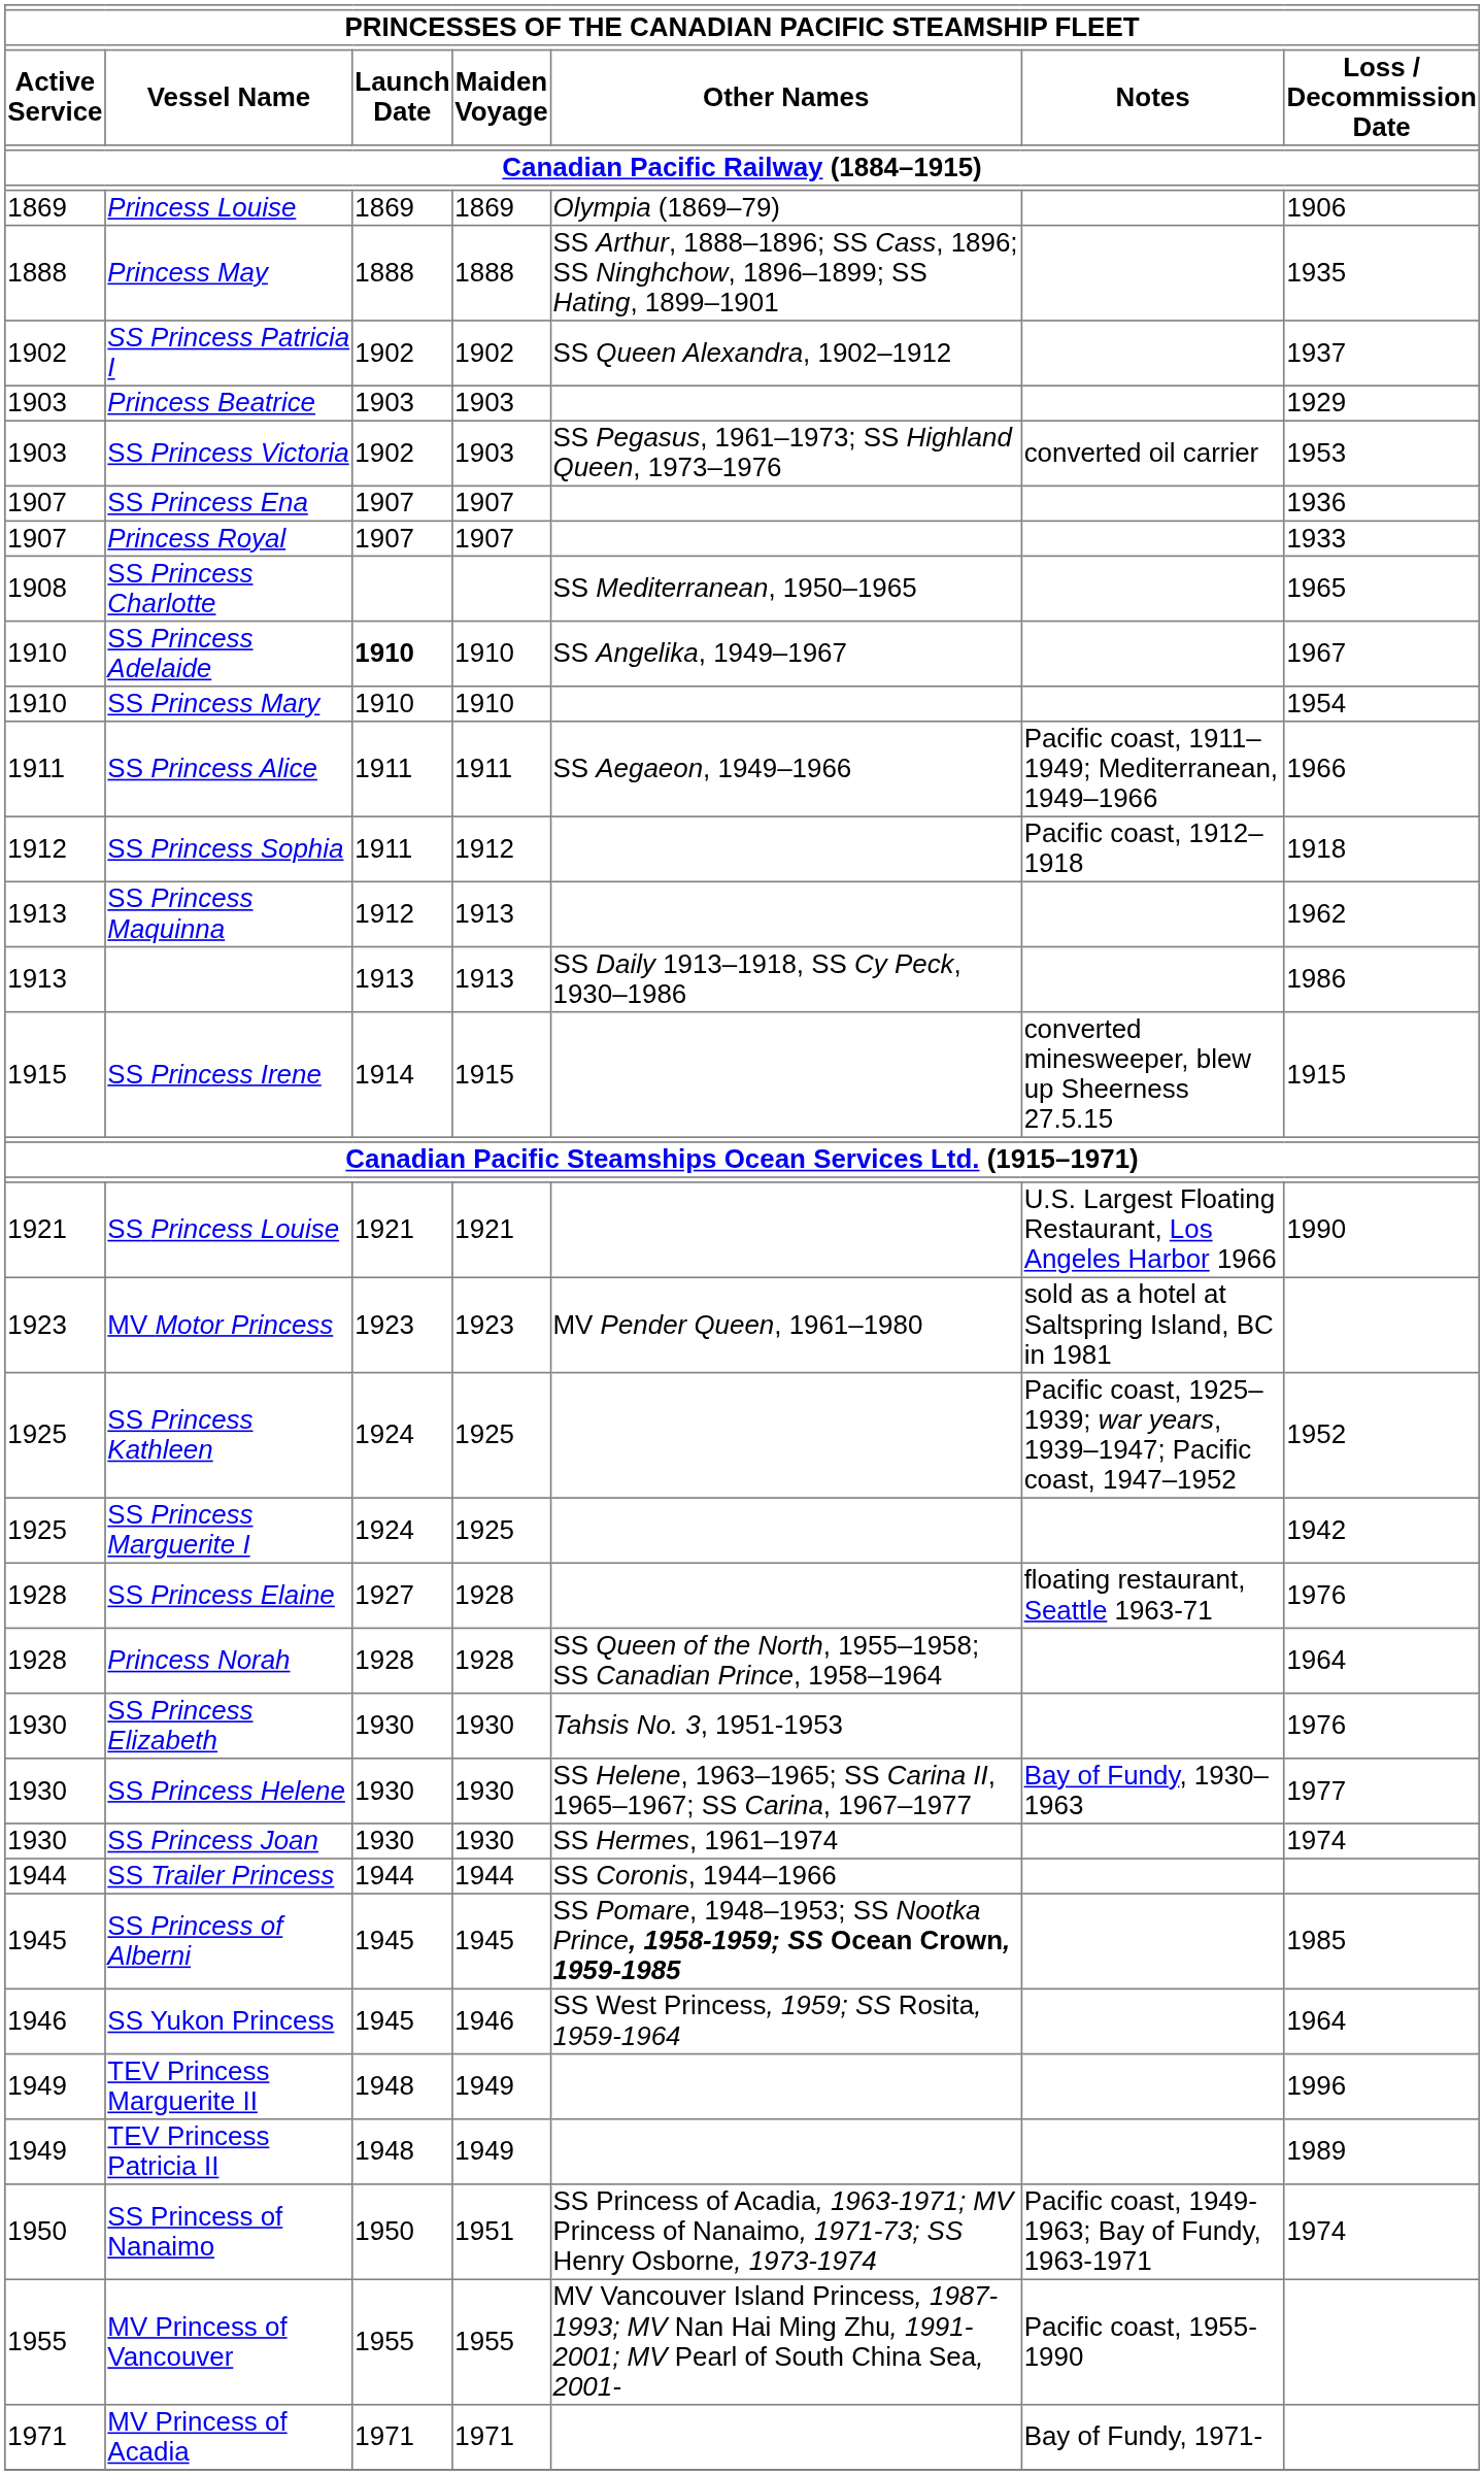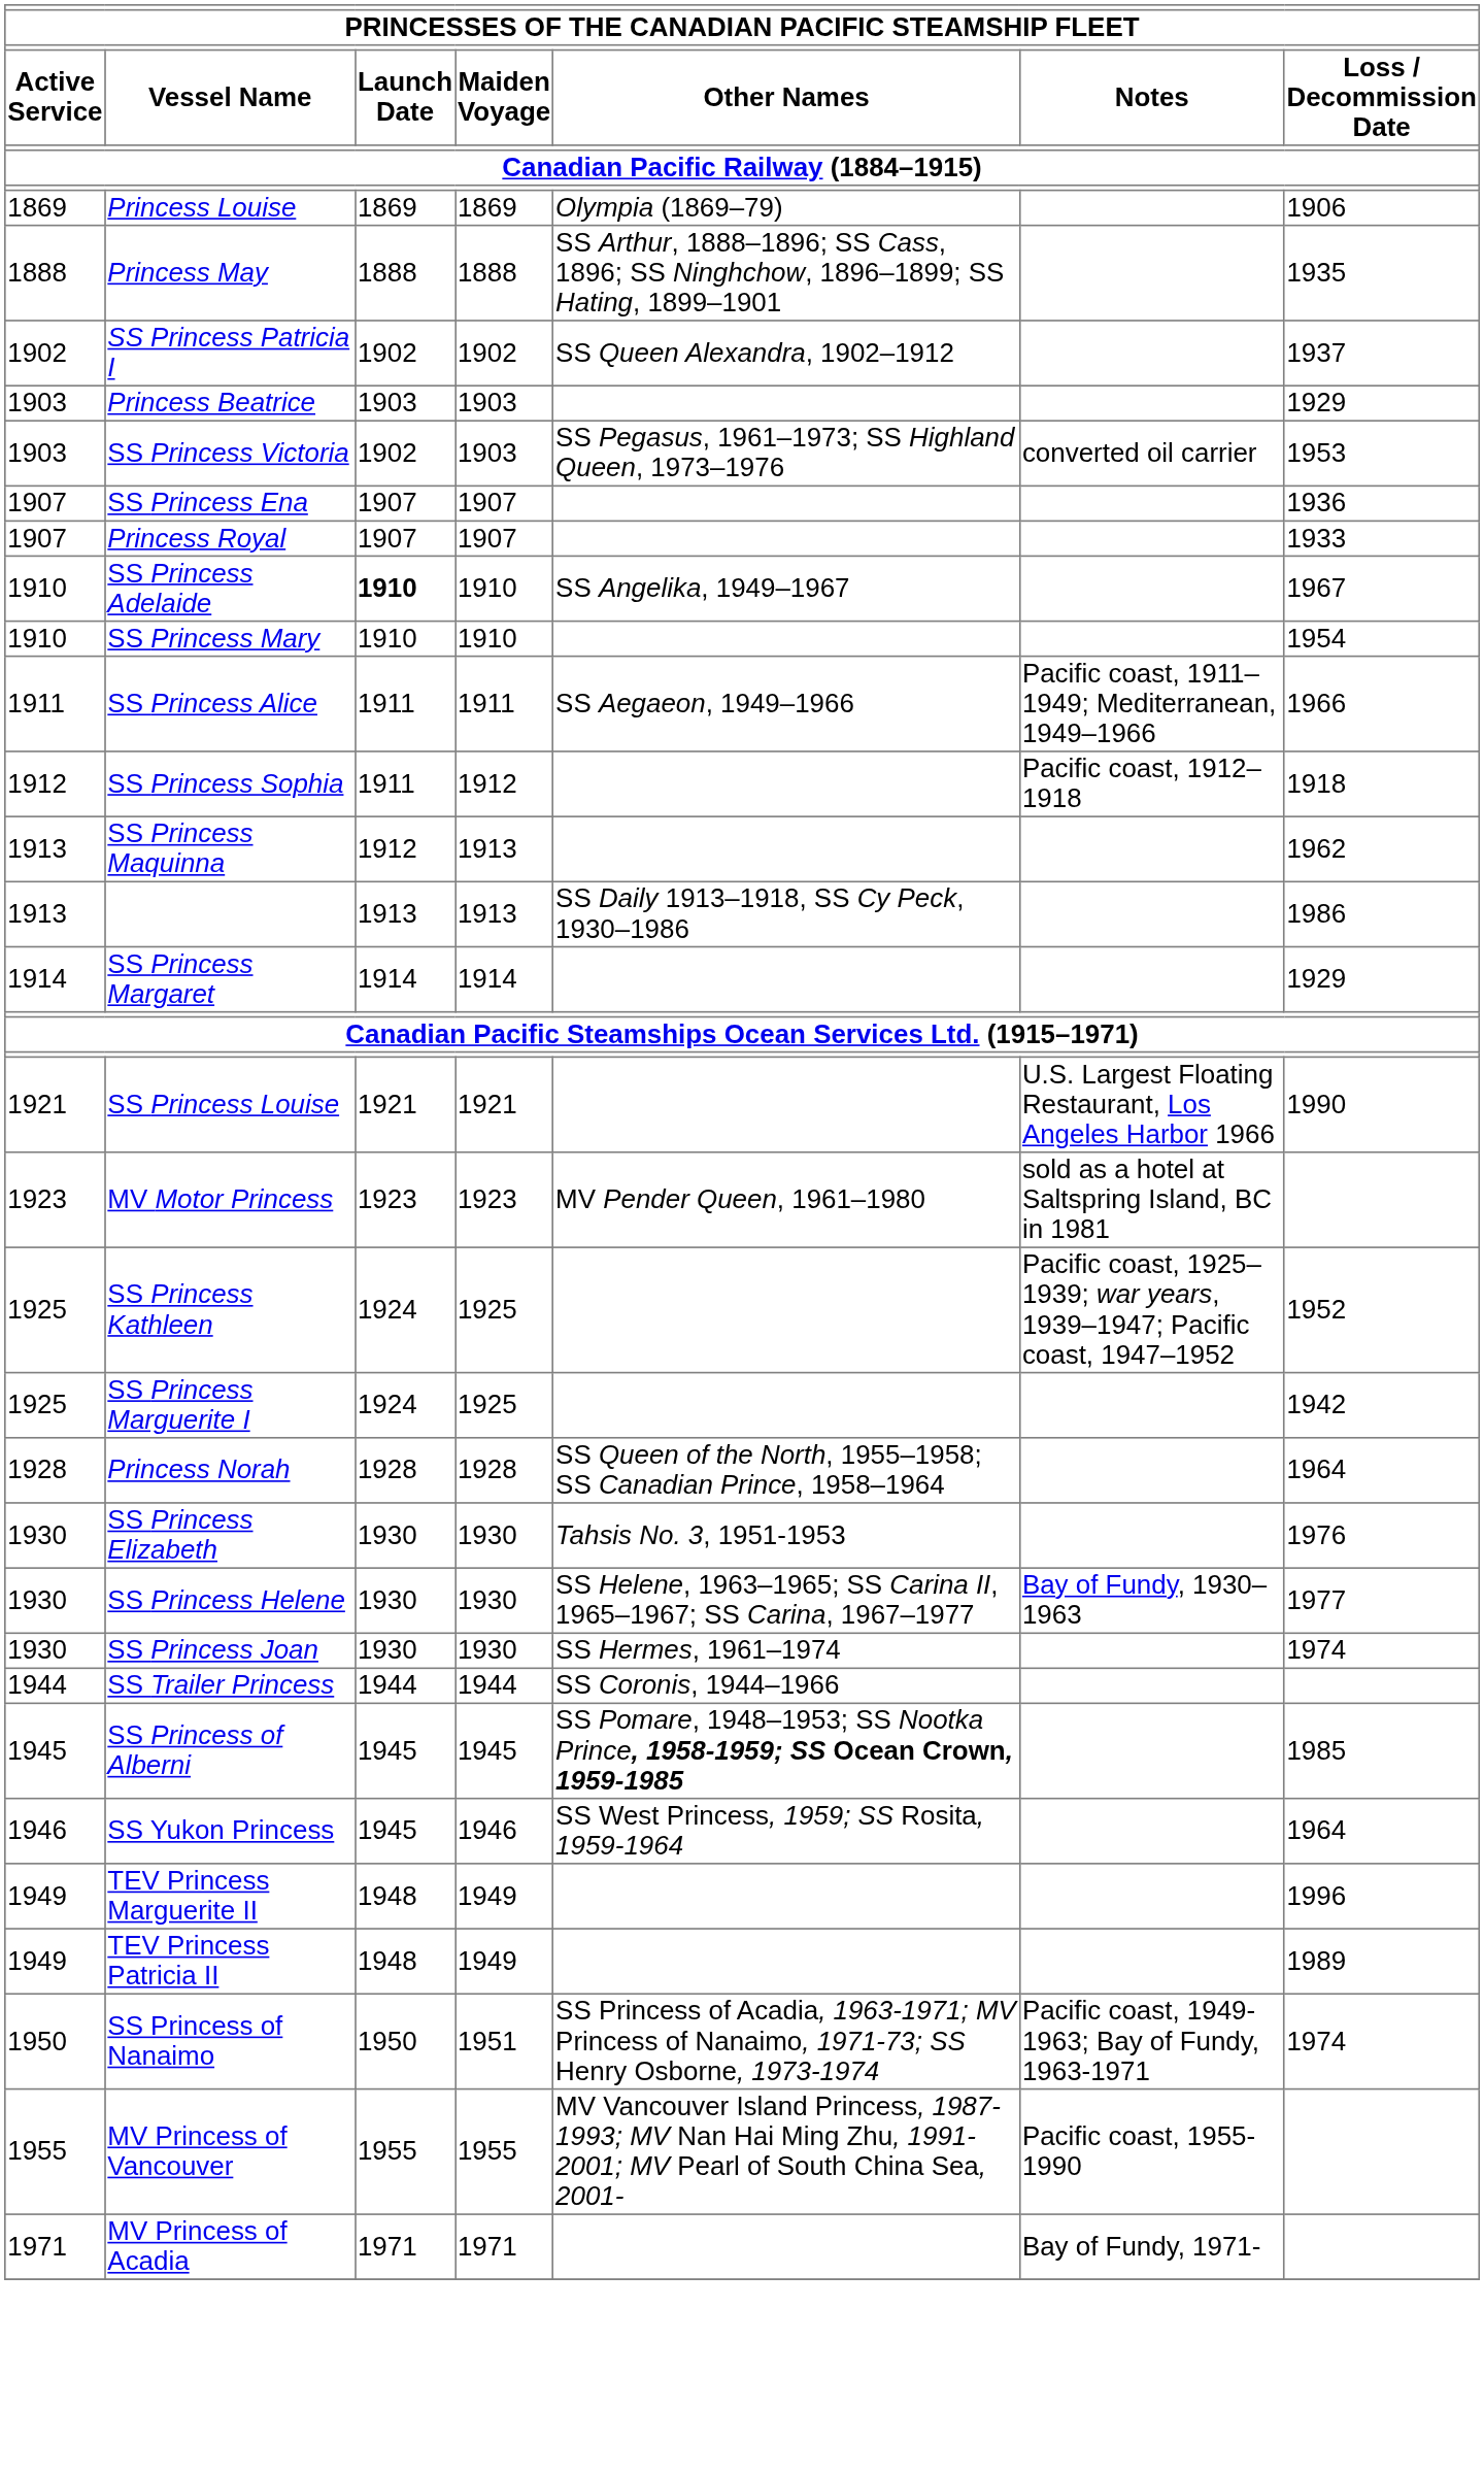- row: 1908 | SS Princess Charlotte | SS Mediterranean, 1950–1965 | 1965
+ row: 1914 | SS Princess Margaret | 1914 | 1914 | 1929
- row: 1915 | SS Princess Irene | 1914 | 1915 | converted minesweeper, blew up Sheerness 27.5.15 | 1915
- row: 1928 | SS Princess Elaine | 1927 | 1928 | floating restaurant, Seattle 1963-71 | 1976
